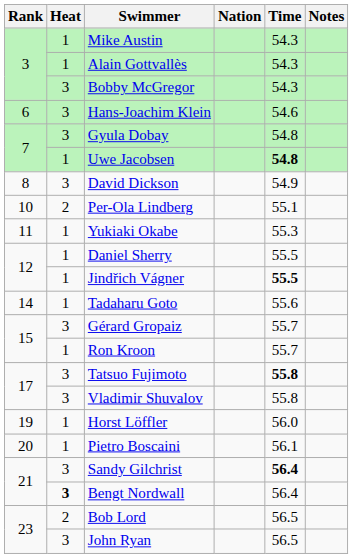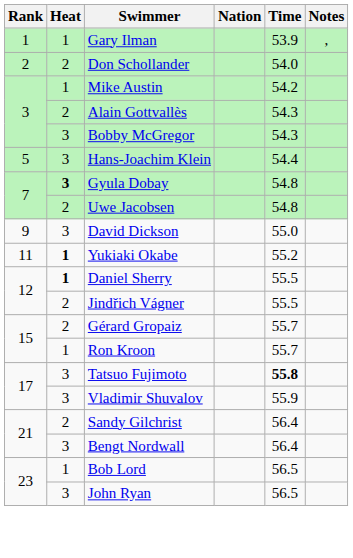+ row: 1 | 1 | Gary Ilman | 53.9 | ,
+ row: 2 | 2 | Don Schollander | 54.0
Mike Austin | Time: 54.3 -> 54.2
Alain Gottvallès | Heat: 1 -> 2
Hans-Joachim Klein | Rank: 6 -> 5
Hans-Joachim Klein | Time: 54.6 -> 54.4
Gyula Dobay | Heat: normal -> bold
Uwe Jacobsen | Heat: 1 -> 2
Uwe Jacobsen | Time: bold -> normal
David Dickson | Rank: 8 -> 9
David Dickson | Time: 54.9 -> 55.0
- row: 10 | 2 | Per-Ola Lindberg | 55.1
Yukiaki Okabe | Heat: normal -> bold
Yukiaki Okabe | Time: 55.3 -> 55.2
Daniel Sherry | Heat: normal -> bold
Jindřich Vágner | Heat: 1 -> 2
Jindřich Vágner | Time: bold -> normal
- row: 14 | 1 | Tadaharu Goto | 55.6
Gérard Gropaiz | Heat: 3 -> 2
Vladimir Shuvalov | Time: 55.8 -> 55.9
- row: 19 | 1 | Horst Löffler | 56.0
- row: 20 | 1 | Pietro Boscaini | 56.1
Sandy Gilchrist | Heat: 3 -> 2
Sandy Gilchrist | Time: bold -> normal
Bengt Nordwall | Heat: bold -> normal
Bob Lord | Heat: 2 -> 1
